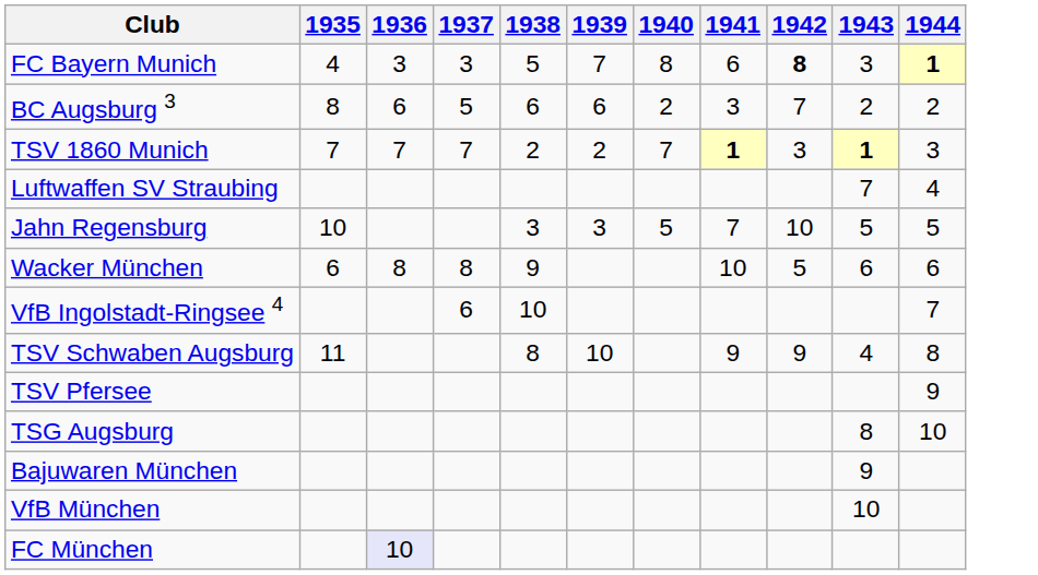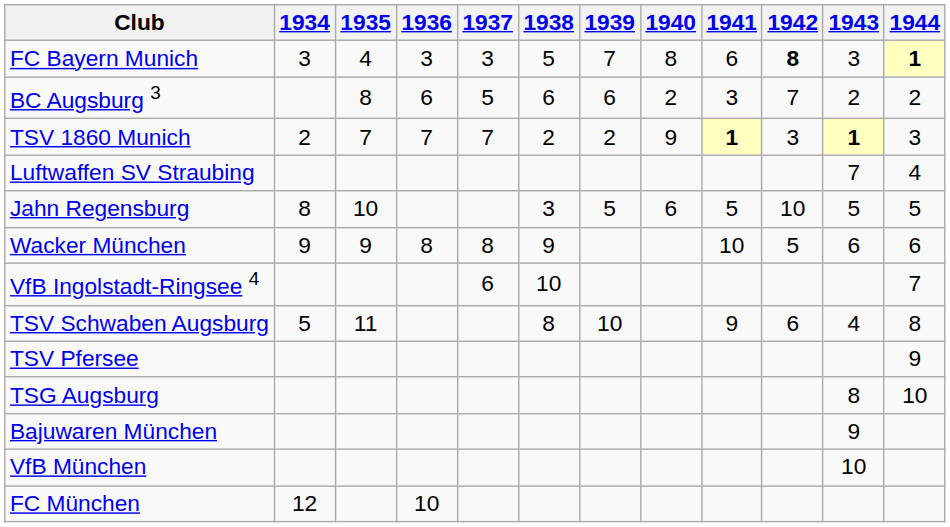+ column: 1934 | 3 | 2 | 8 | 9 | 5 | 12
TSV 1860 Munich | 1940: 7 -> 9
Jahn Regensburg | 1939: 3 -> 5
Jahn Regensburg | 1940: 5 -> 6
Jahn Regensburg | 1941: 7 -> 5
Wacker München | 1935: 6 -> 9
TSV Schwaben Augsburg | 1942: 9 -> 6
FC München | 1936: lavender background -> no background
